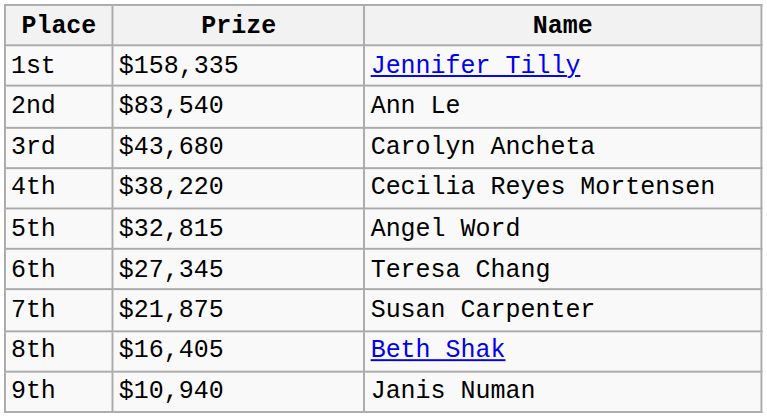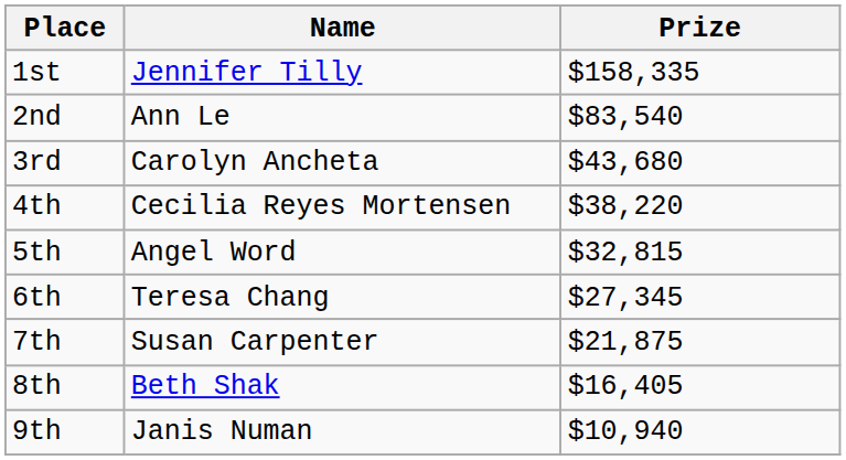columns swapped: Name <-> Prize
